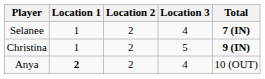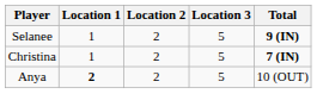Selanee | Location 3: 4 -> 5
Selanee | Total: 7 (IN) -> 9 (IN)
Christina | Total: 9 (IN) -> 7 (IN)
Anya | Location 3: 4 -> 5
